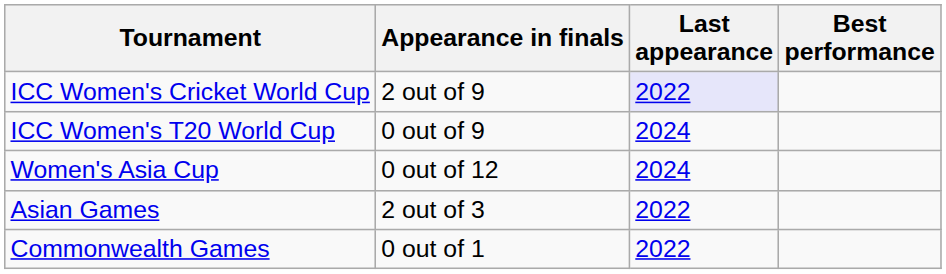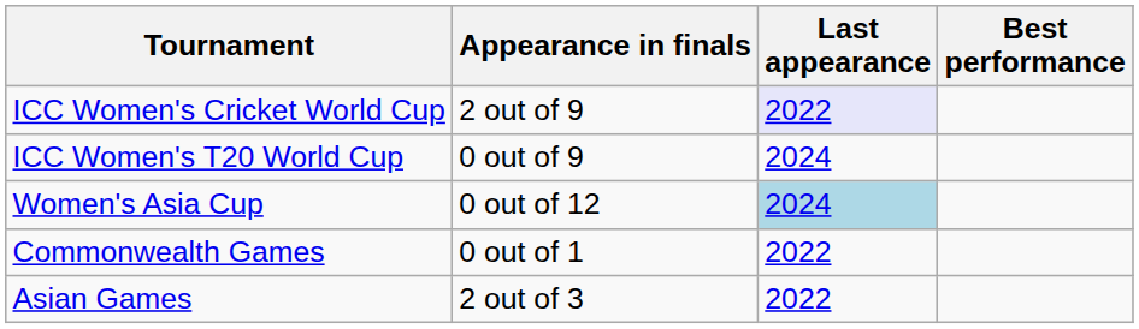Women's Asia Cup | Last appearance: no background -> lightblue background
rows swapped: Commonwealth Games <-> Asian Games
